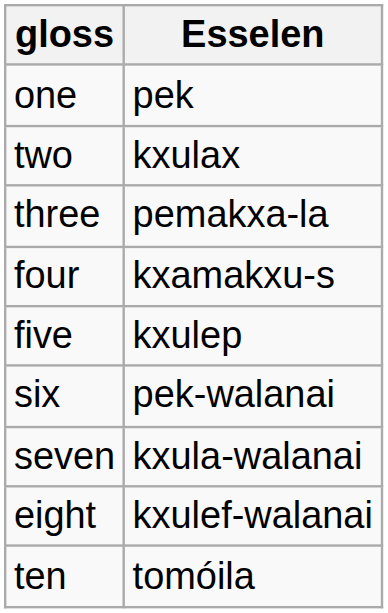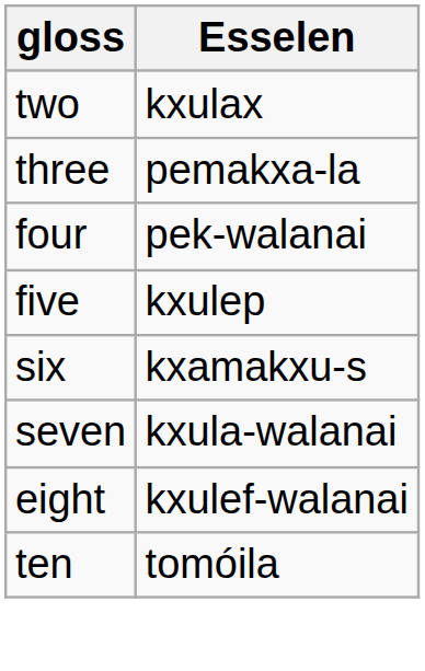- row: one | pek
four | Esselen: kxamakxu-s -> pek-walanai
six | Esselen: pek-walanai -> kxamakxu-s
